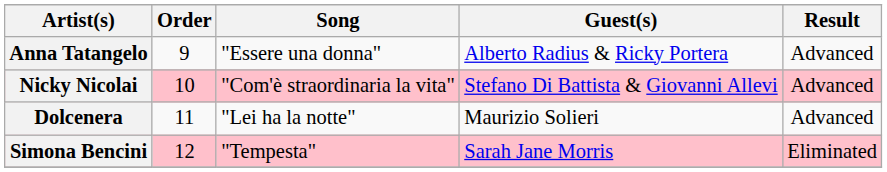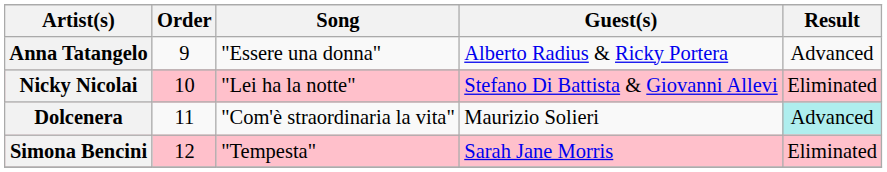Nicky Nicolai | Song: "Com'è straordinaria la vita" -> "Lei ha la notte"
Nicky Nicolai | Result: Advanced -> Eliminated
Dolcenera | Song: "Lei ha la notte" -> "Com'è straordinaria la vita"
Dolcenera | Result: no background -> paleturquoise background
